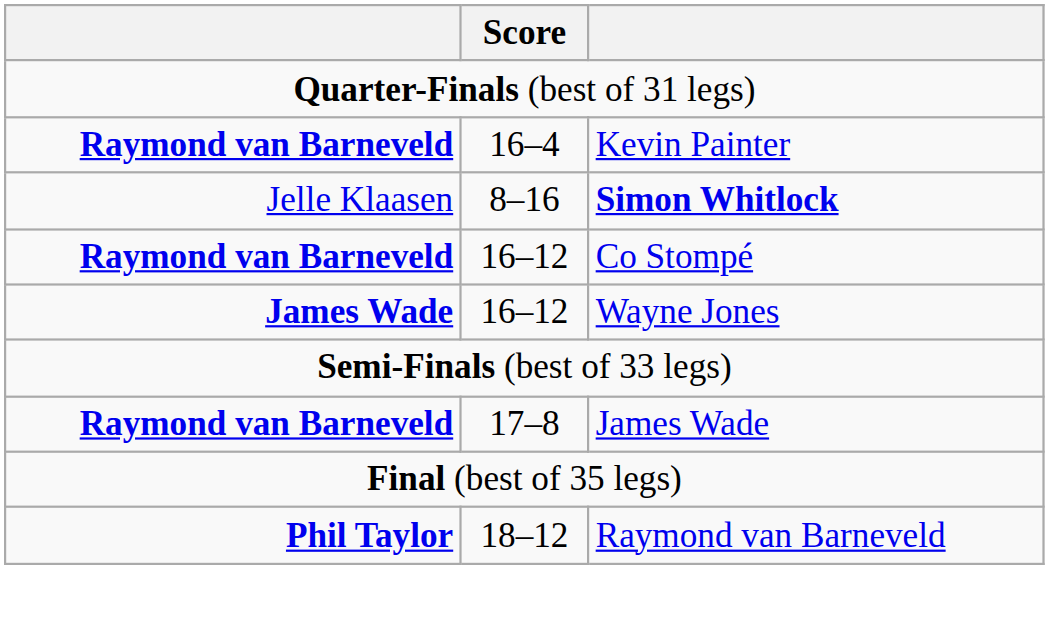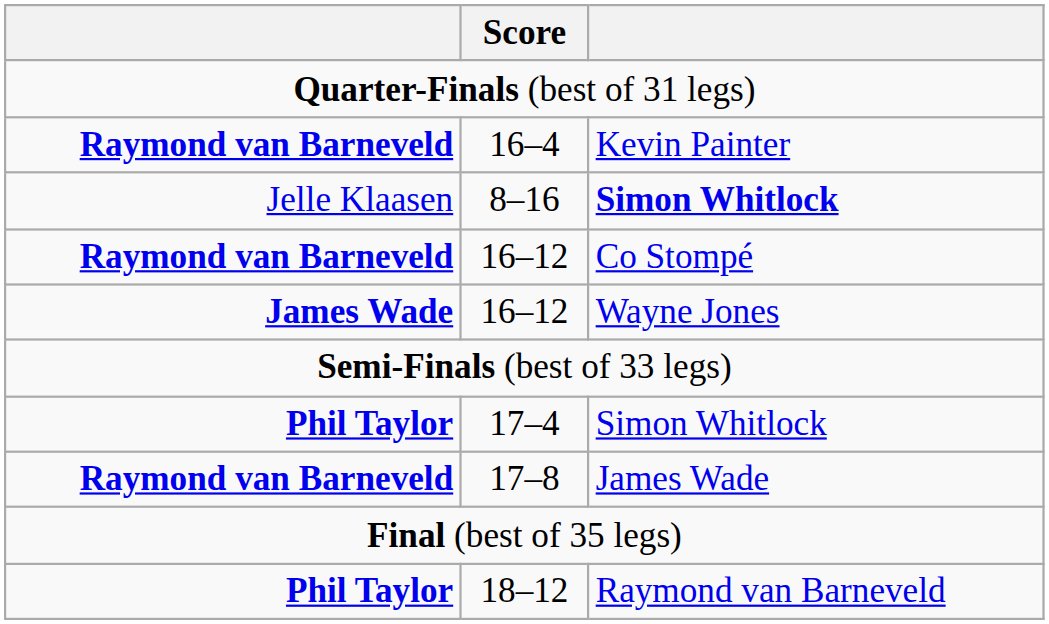+ row: Phil Taylor | 17–4 | Simon Whitlock
